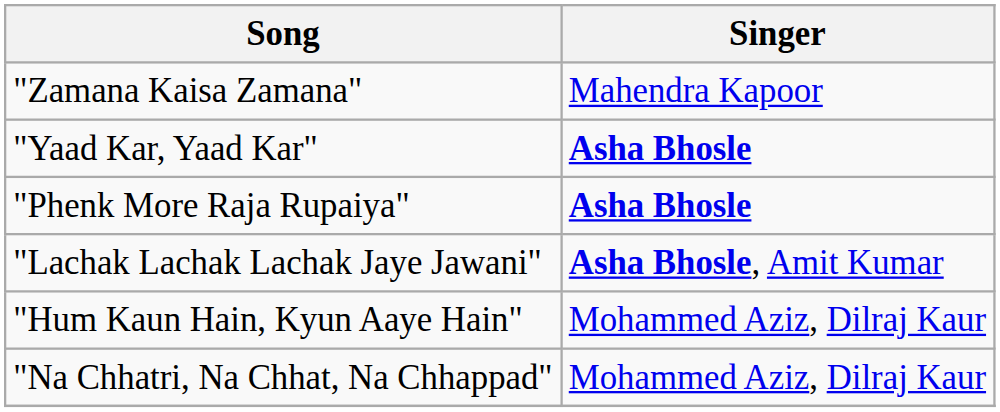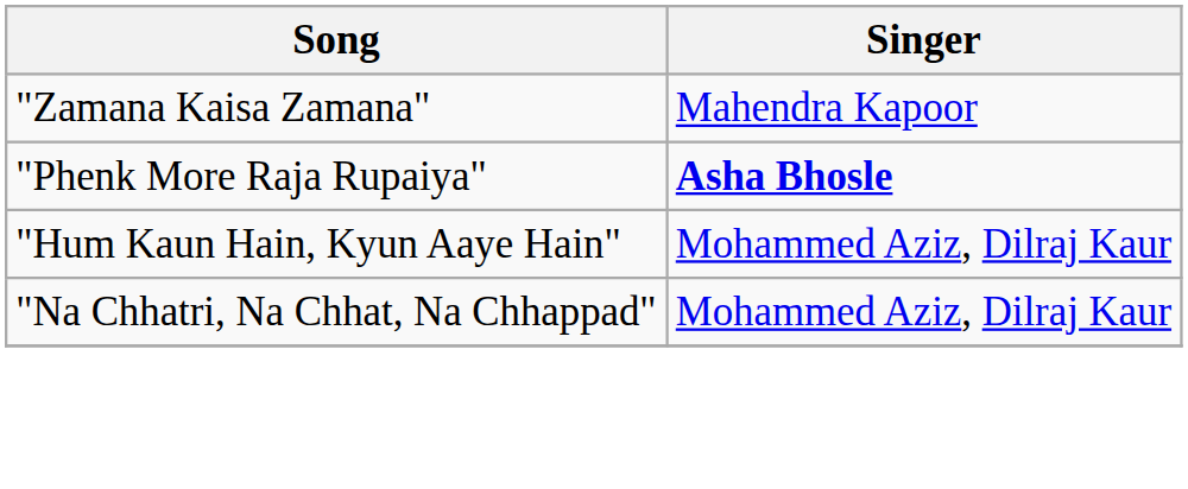- row: "Yaad Kar, Yaad Kar" | Asha Bhosle
- row: "Lachak Lachak Lachak Jaye Jawani" | Asha Bhosle, Amit Kumar
